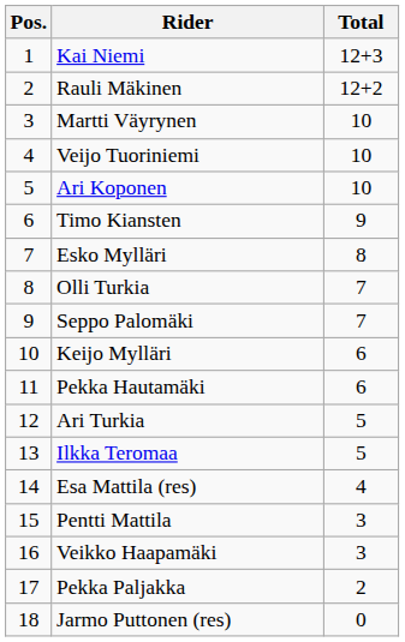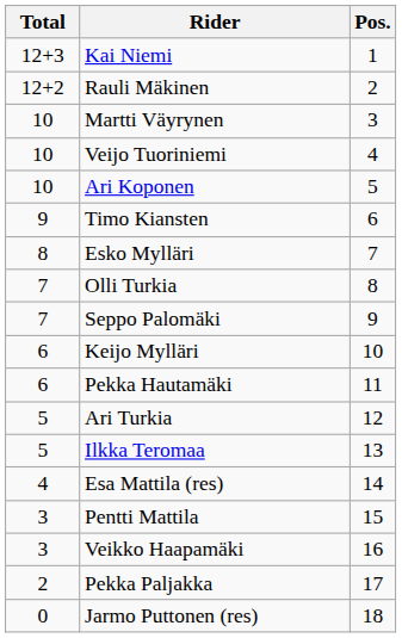columns swapped: Pos. <-> Total
